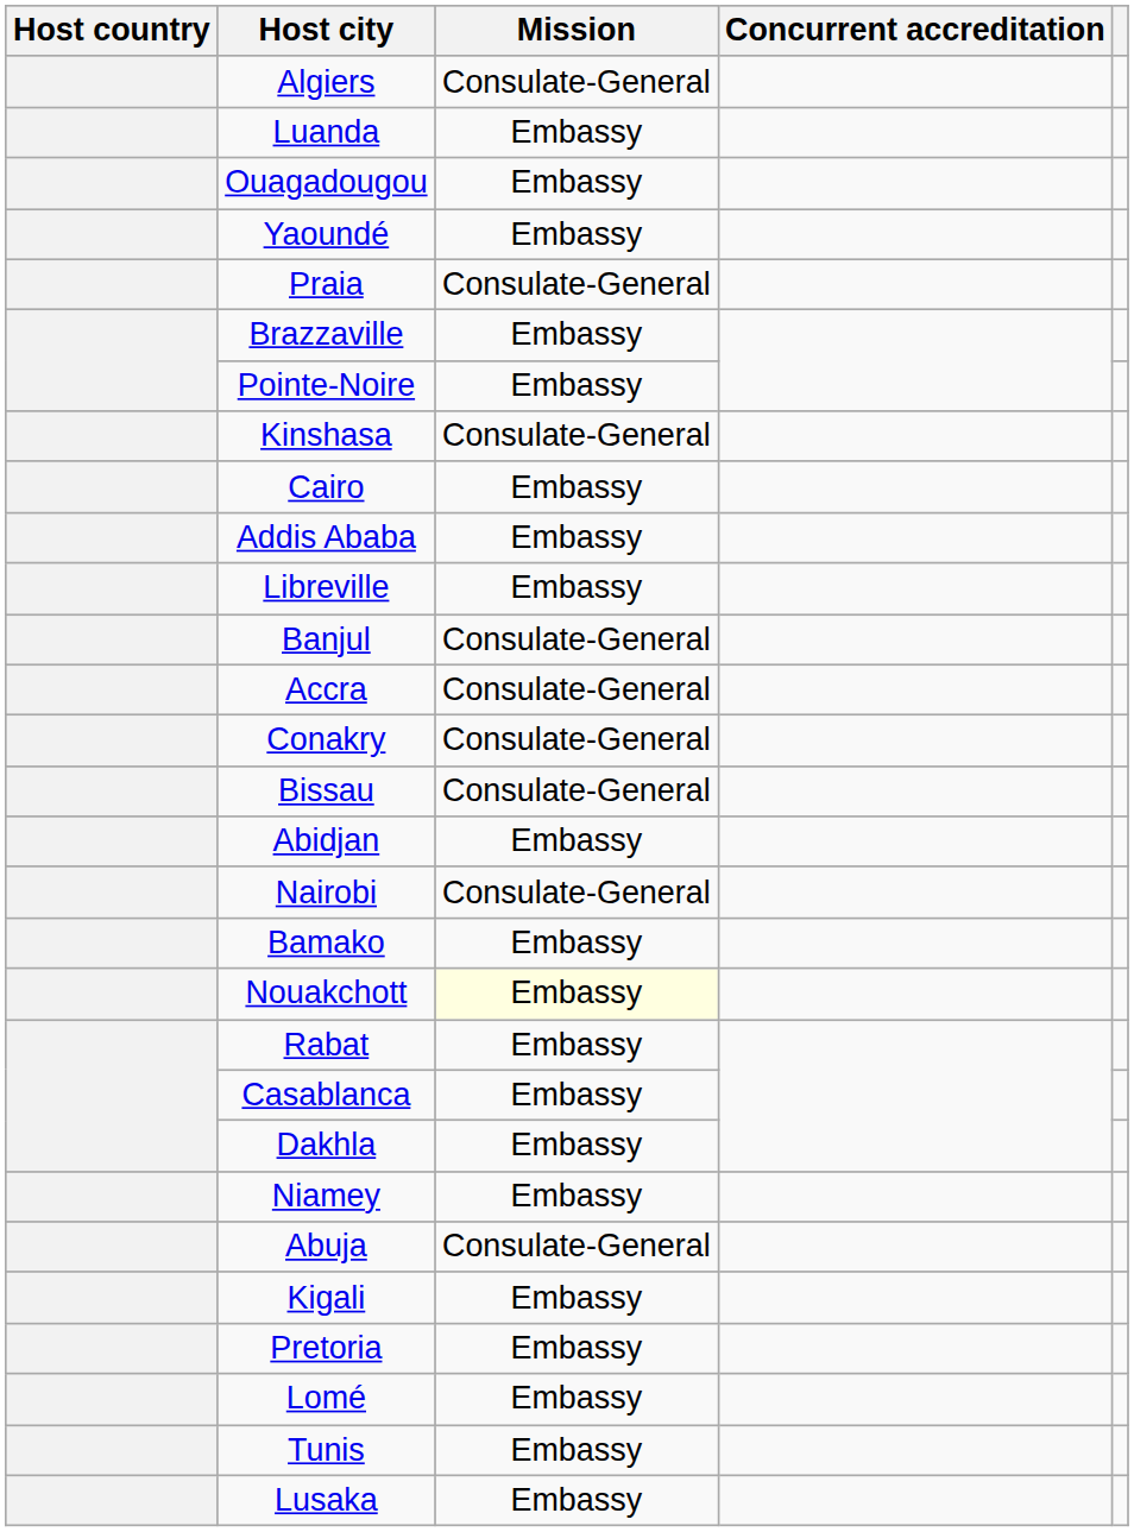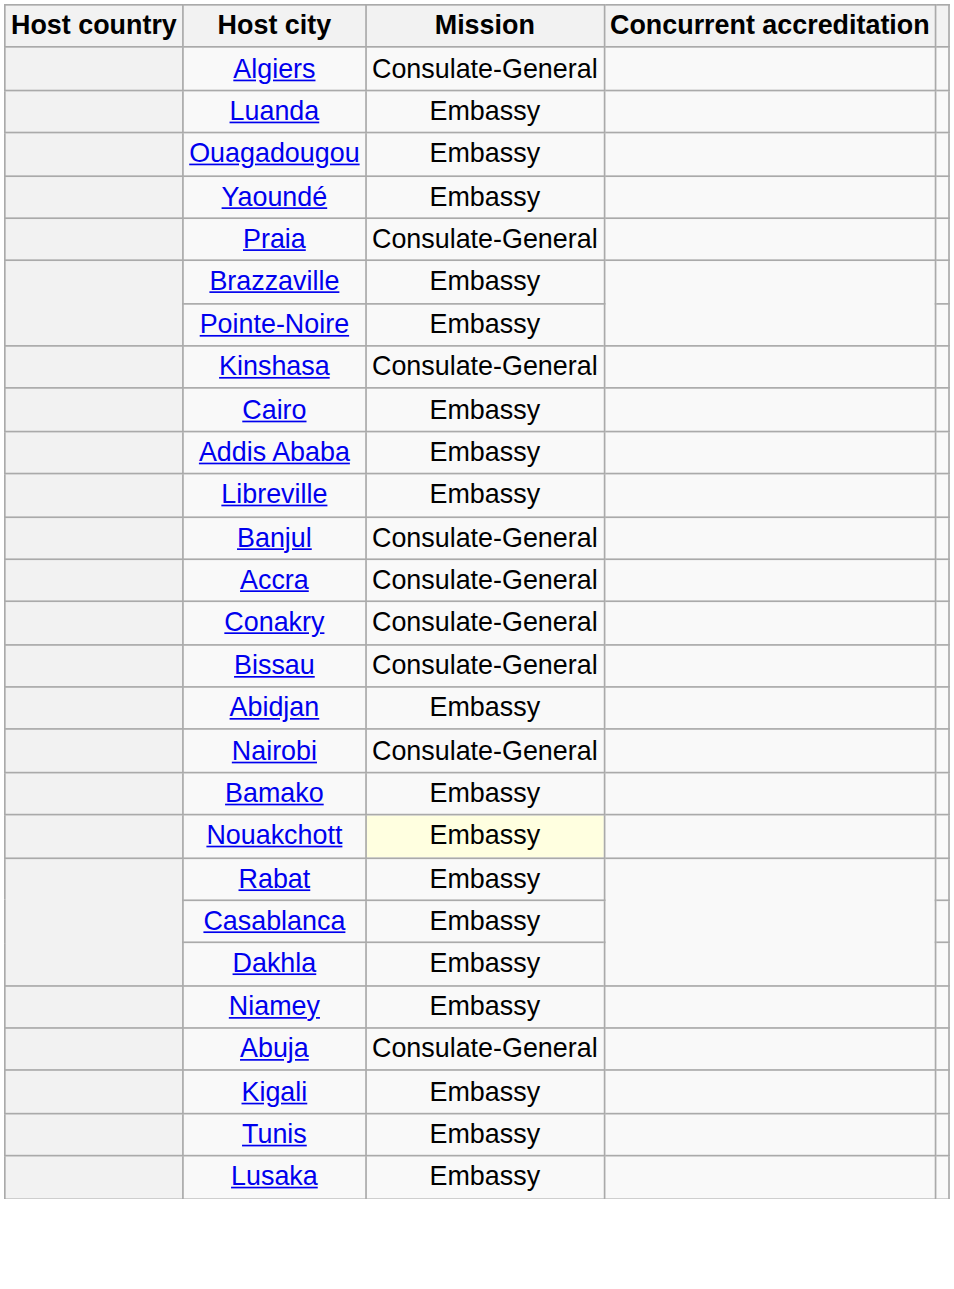- row: Pretoria | Embassy
- row: Lomé | Embassy
